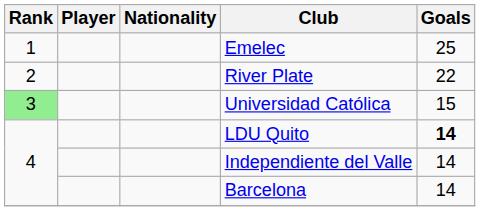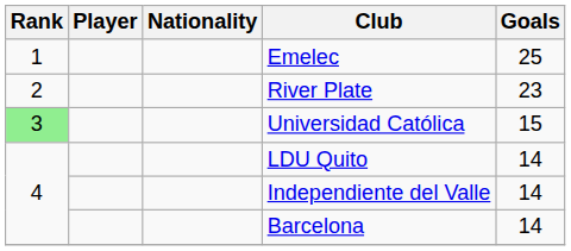River Plate | Goals: 22 -> 23
LDU Quito | Goals: bold -> normal
